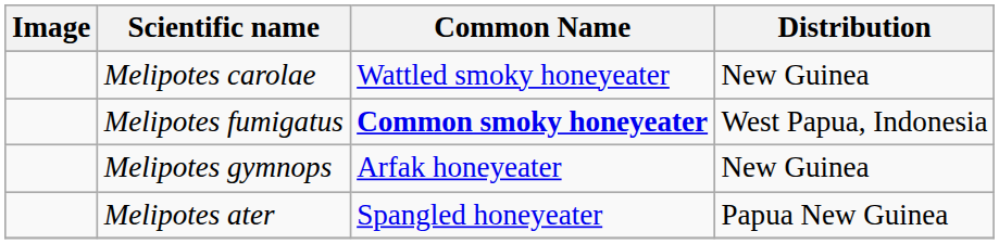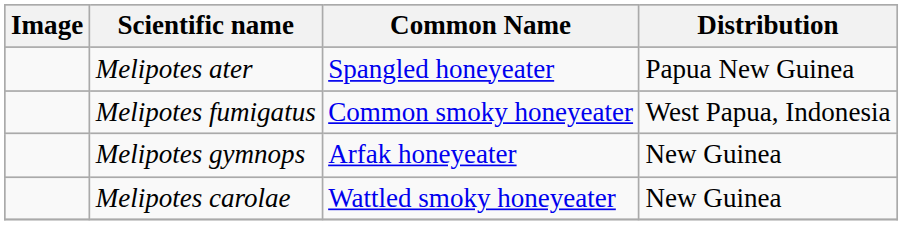rows swapped: Melipotes ater <-> Melipotes carolae
Melipotes fumigatus | Common Name: bold -> normal
